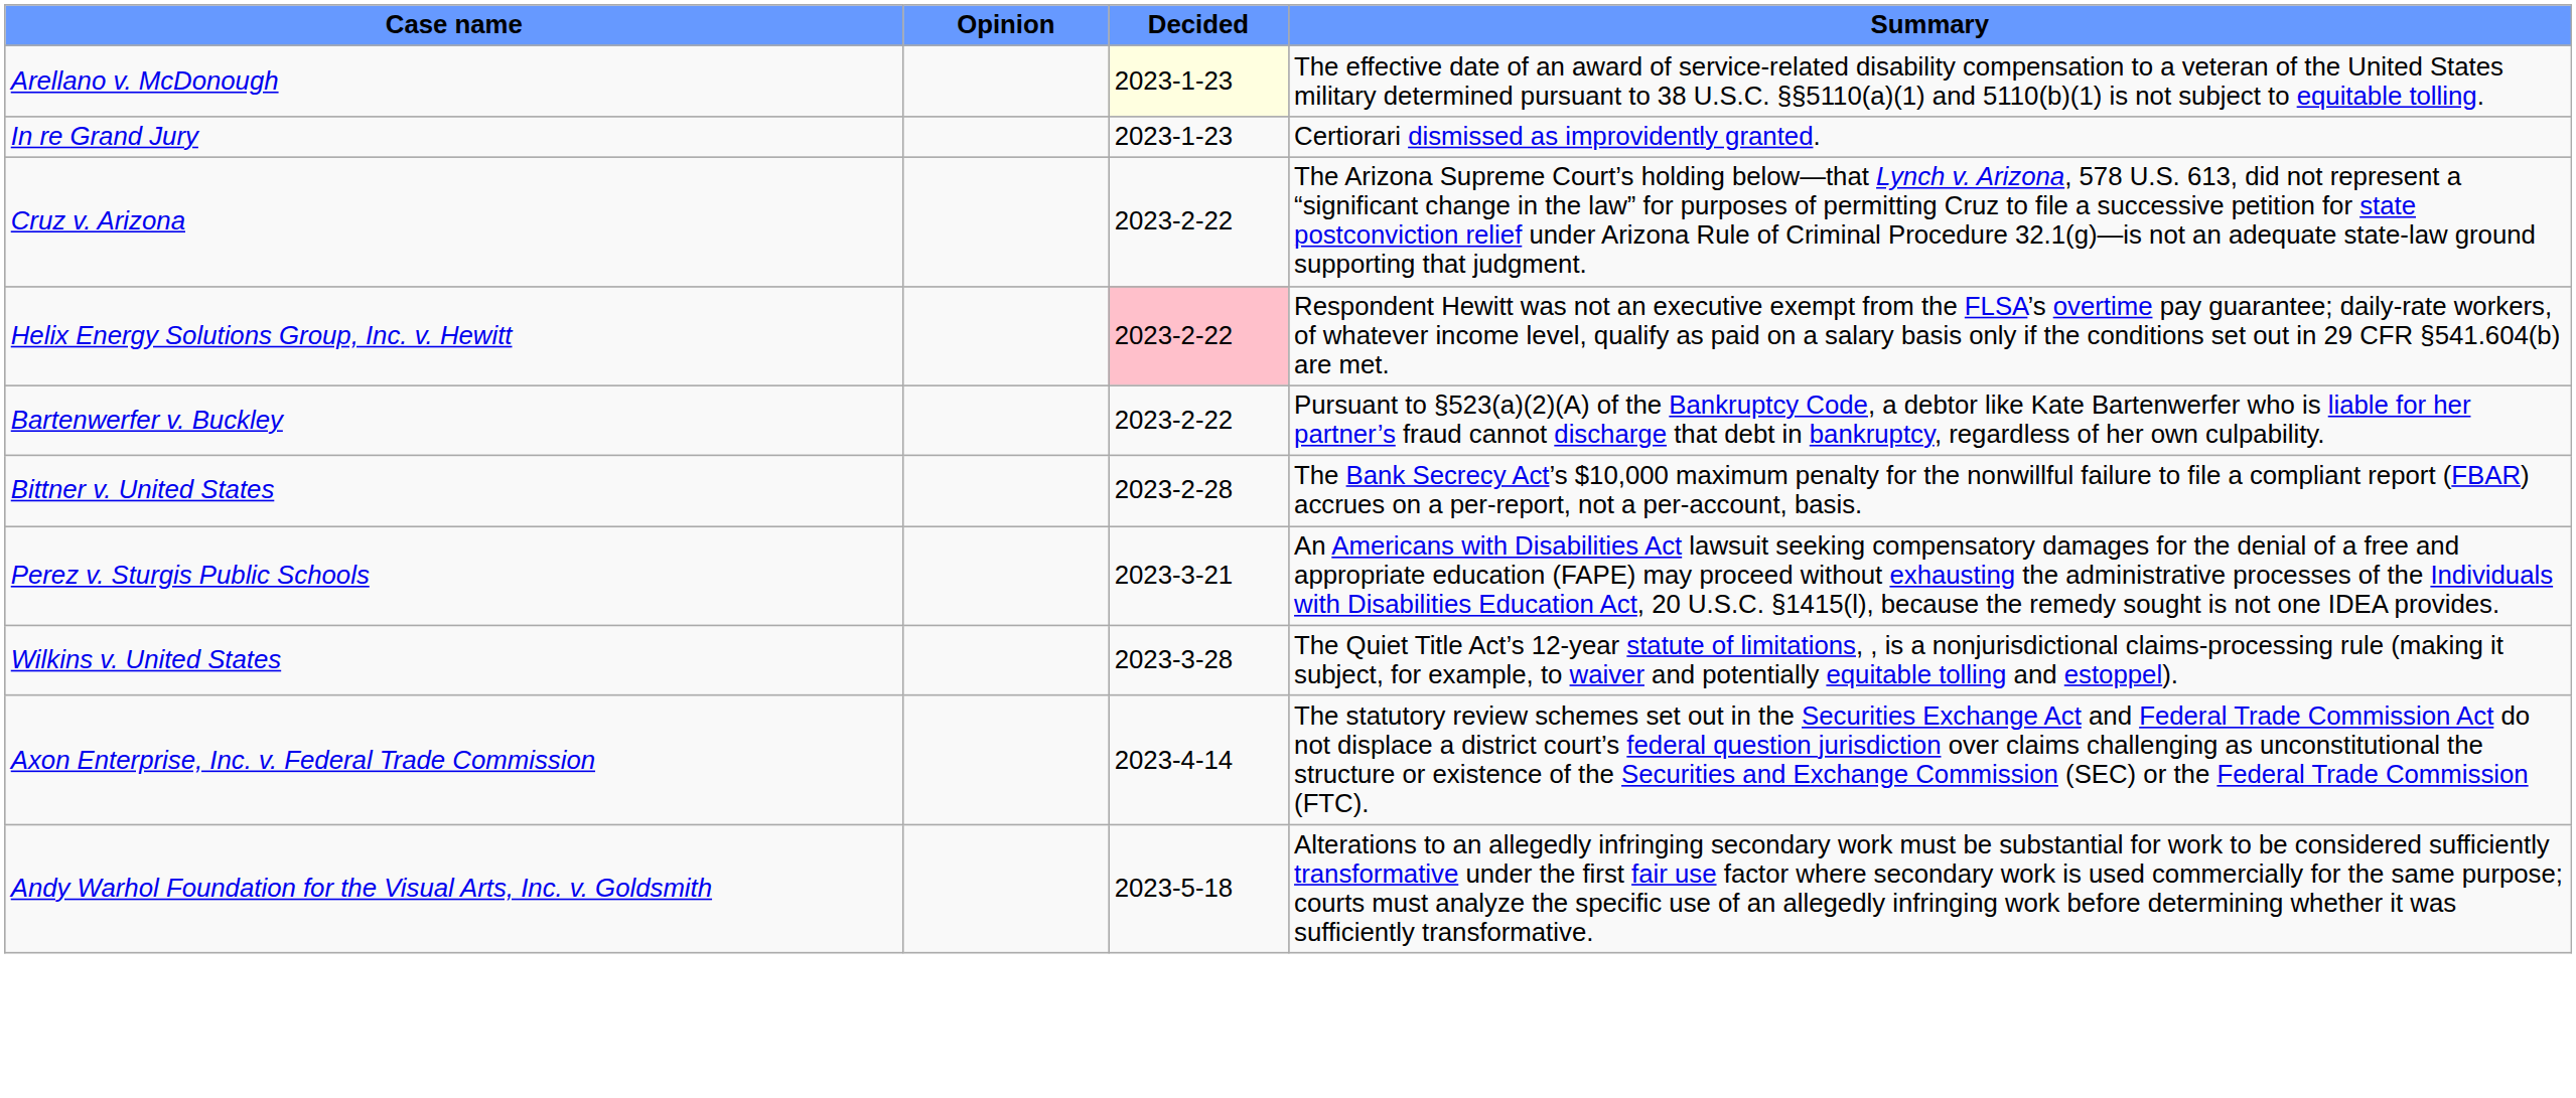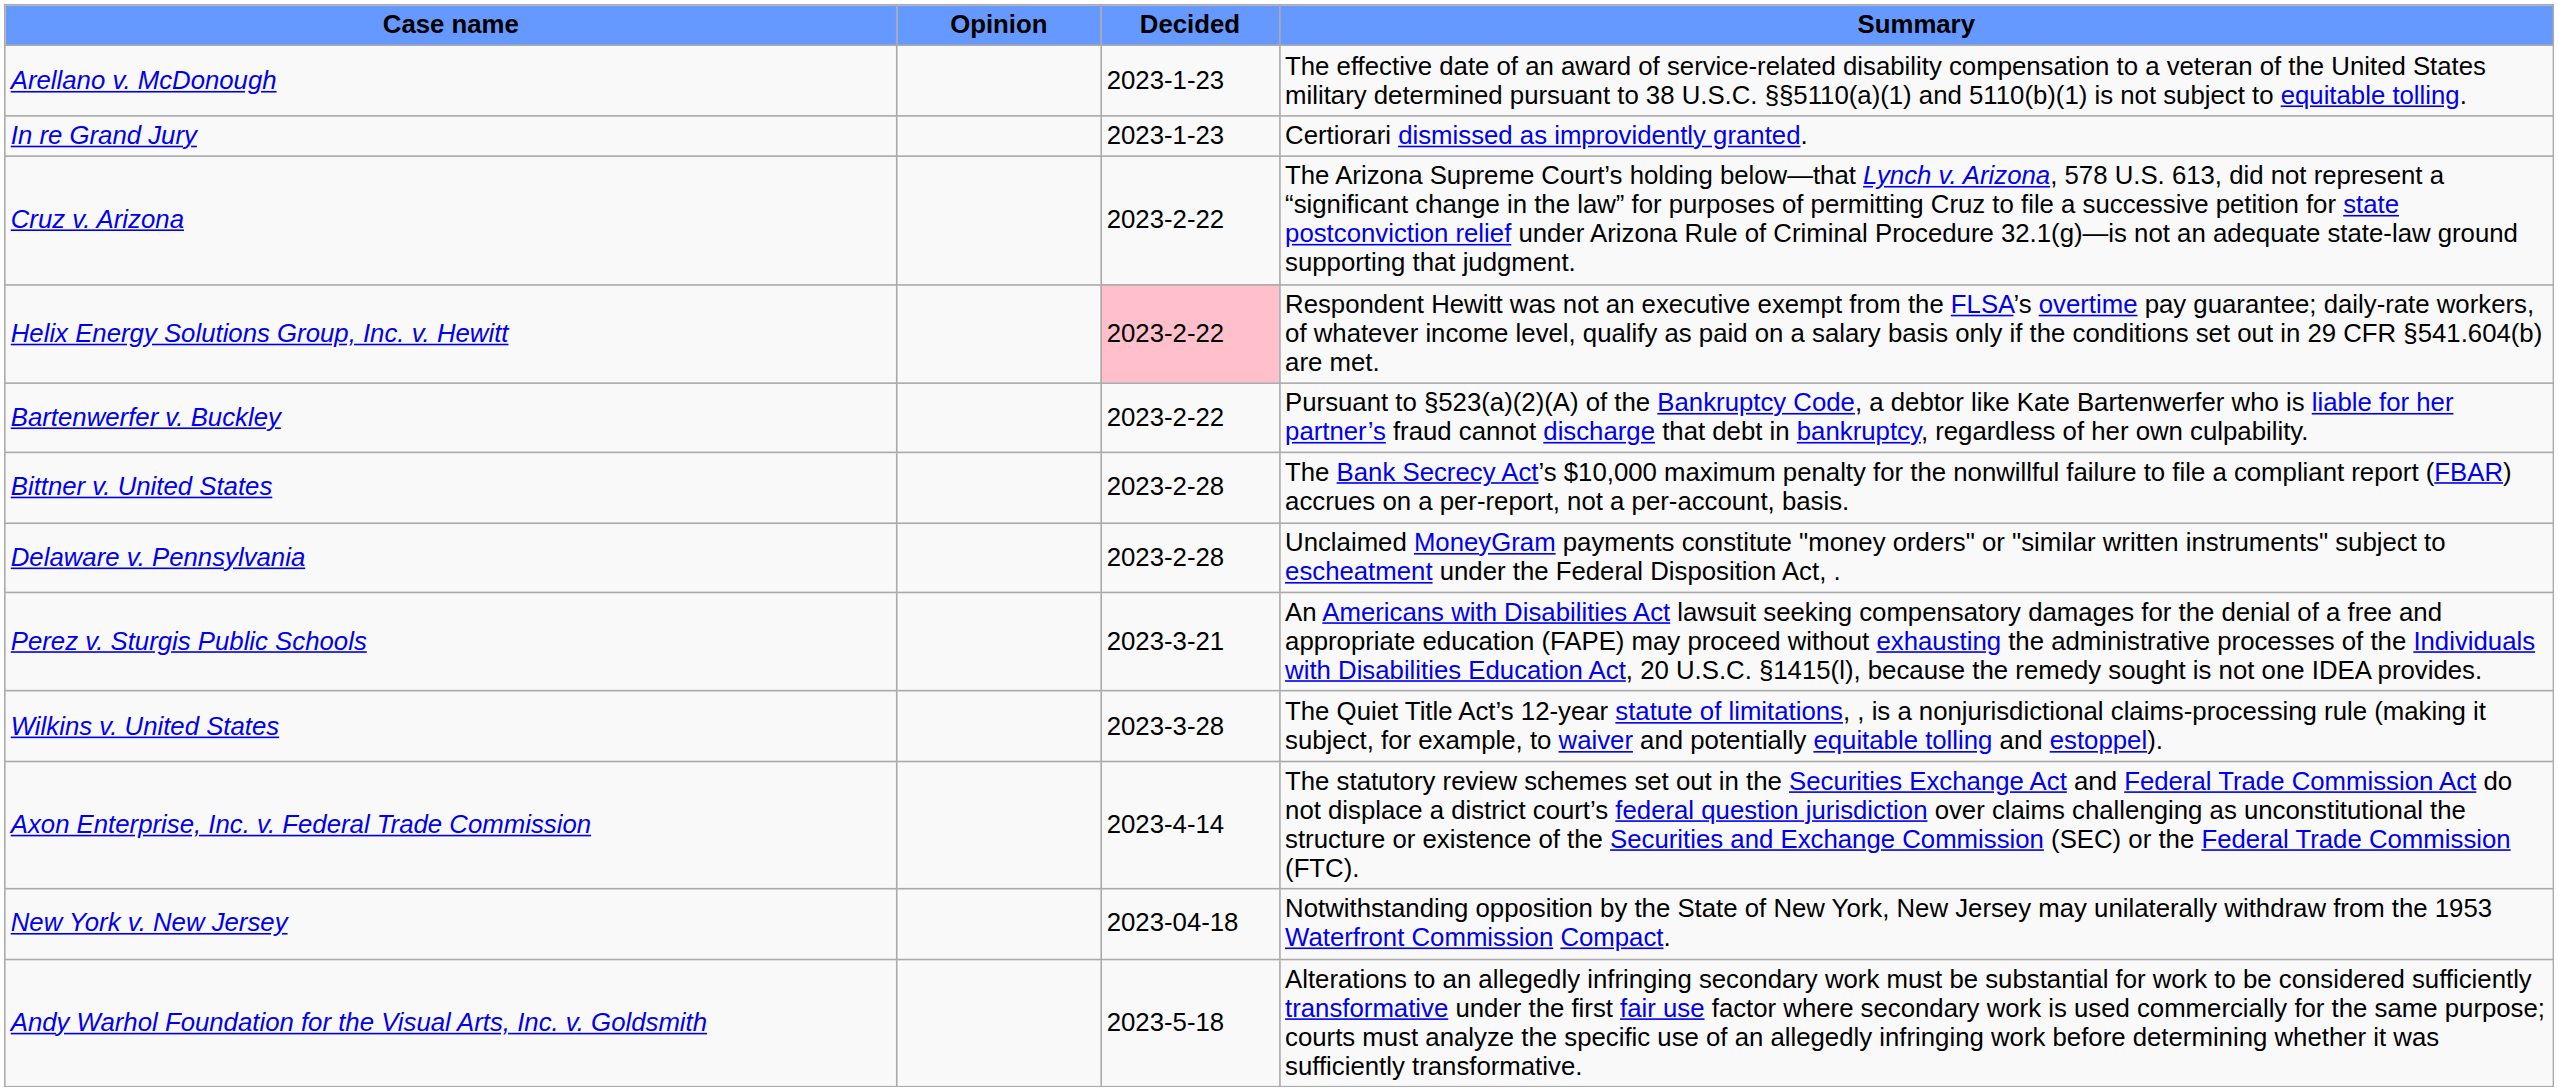Arellano v. McDonough | Decided: lightyellow background -> no background
+ row: Delaware v. Pennsylvania | 2023-2-28 | Unclaimed MoneyGram payments constitute "money orders" or "similar written instruments" subject to escheatment under the Federal Disposition Act, .
+ row: New York v. New Jersey | 2023-04-18 | Notwithstanding opposition by the State of New York, New Jersey may unilaterally withdraw from the 1953 Waterfront Commission Compact.
